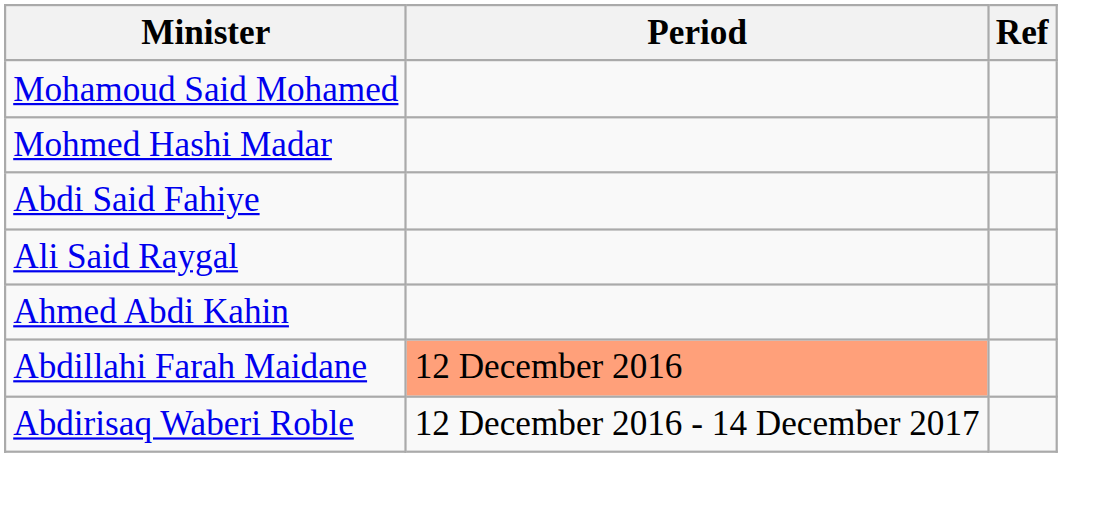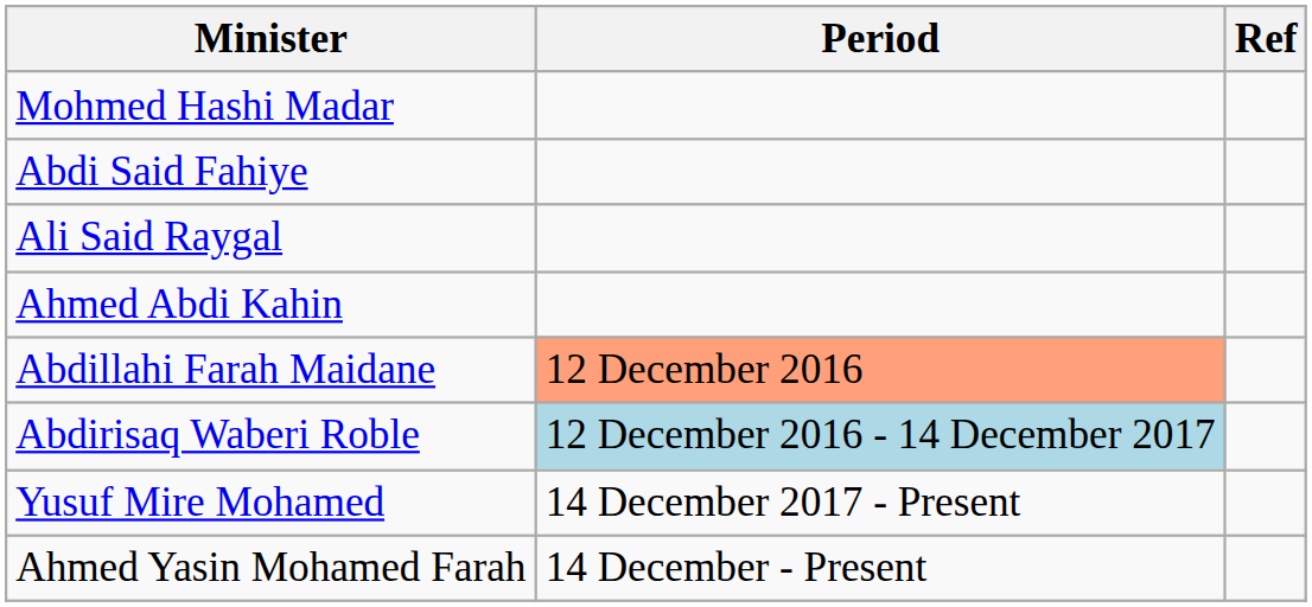- row: Mohamoud Said Mohamed
Abdirisaq Waberi Roble | Period: no background -> lightblue background
+ row: Yusuf Mire Mohamed | 14 December 2017 - Present
+ row: Ahmed Yasin Mohamed Farah | 14 December - Present
